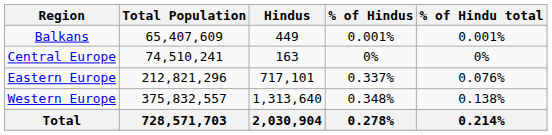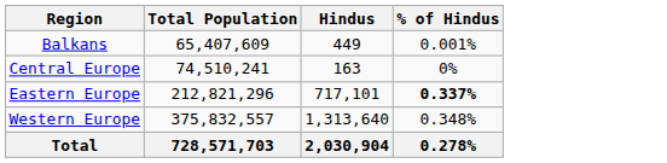- column: % of Hindu total | 0.001% | 0% | 0.076% | 0.138% | 0.214%
Eastern Europe | % of Hindus: normal -> bold
